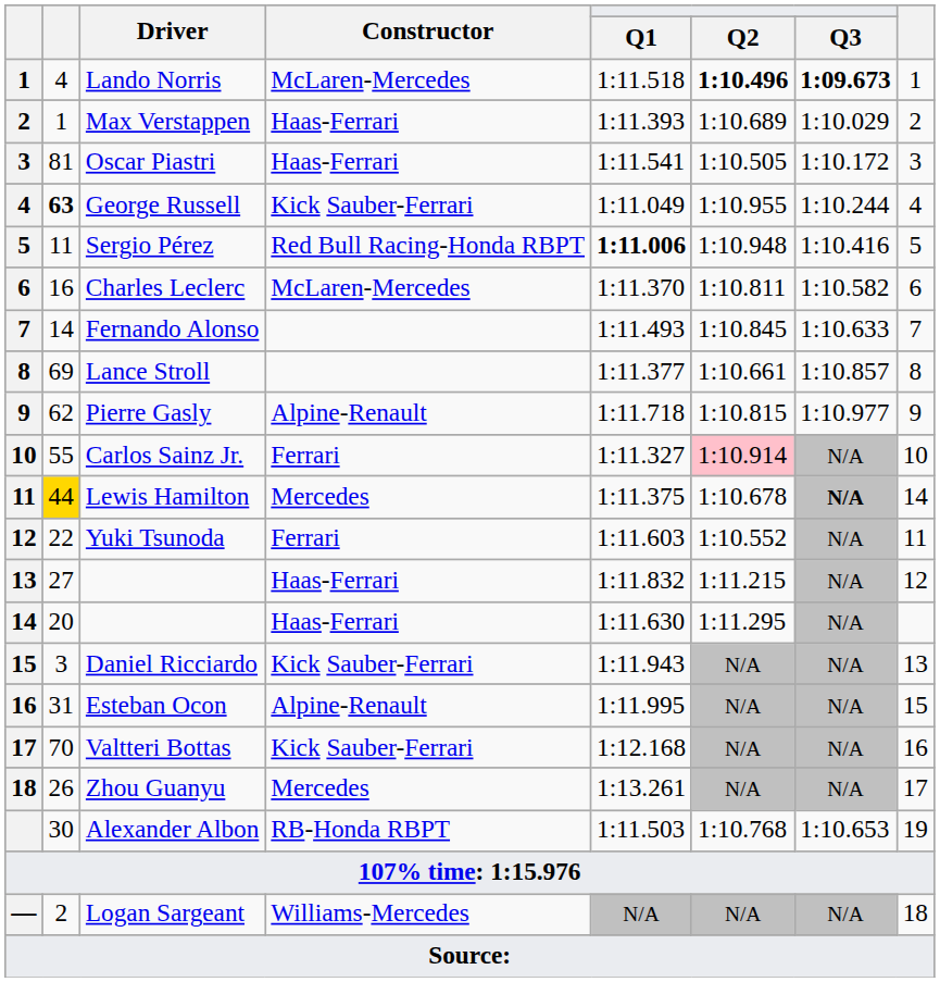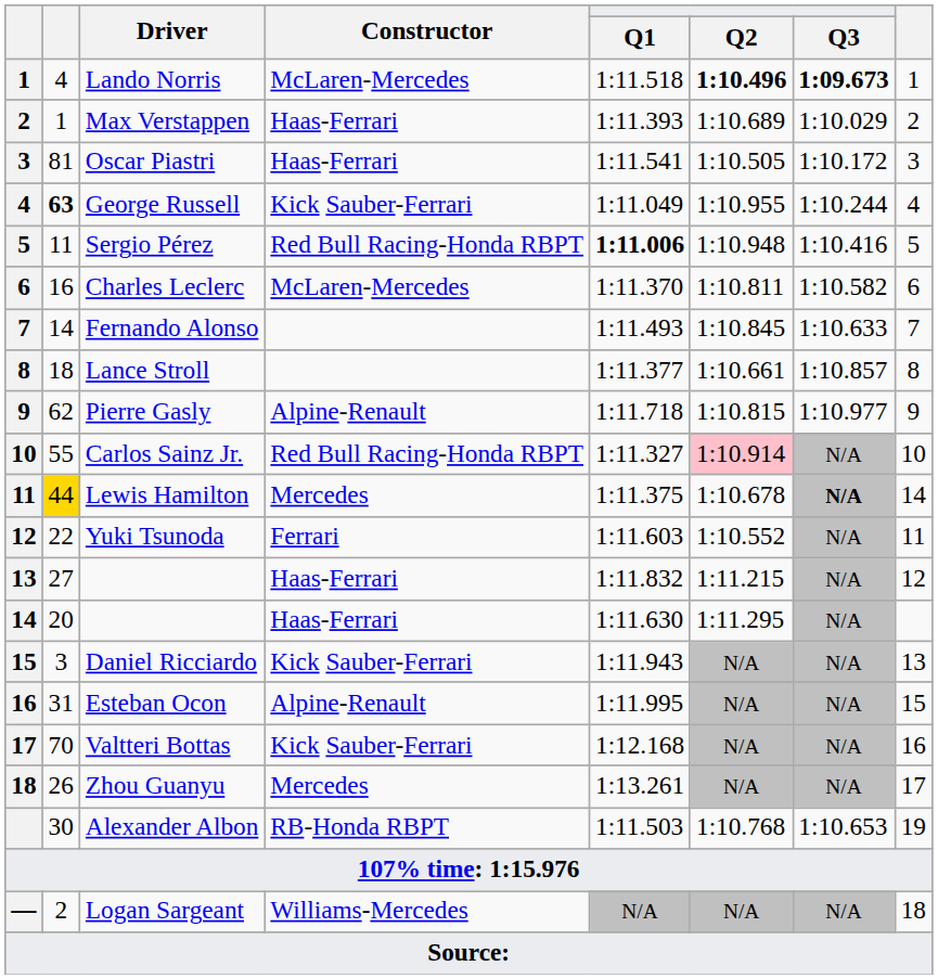Lance Stroll | column 2: 69 -> 18
Carlos Sainz Jr. | Constructor: Ferrari -> Red Bull Racing-Honda RBPT
